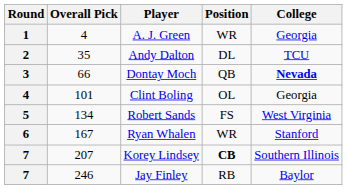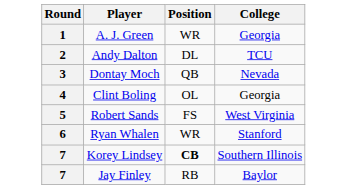- column: Overall Pick | 4 | 35 | 66 | 101 | 134 | 167 | 207 | 246
Dontay Moch | College: bold -> normal
